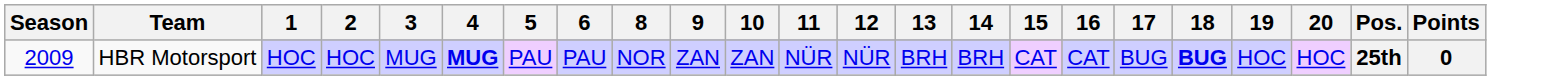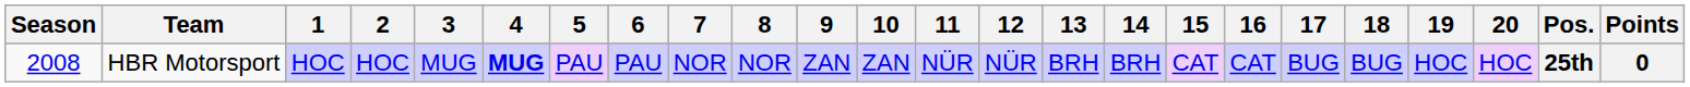+ column: 7 | NOR
HBR Motorsport | Season: 2009 -> 2008
HBR Motorsport | 18: bold -> normal
